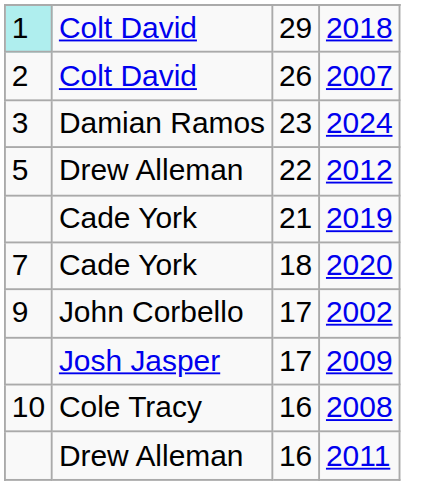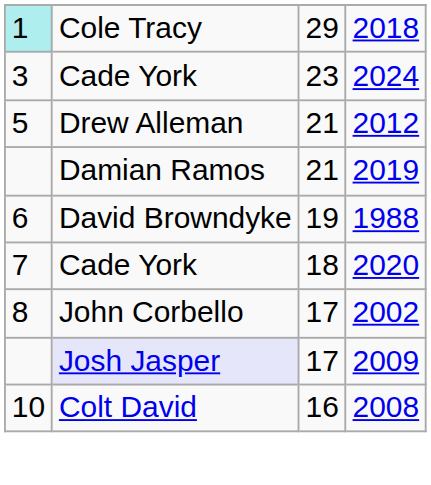2018 | column 2: Colt David -> Cole Tracy
- row: 2 | Colt David | 26 | 2007
2024 | column 2: Damian Ramos -> Cade York
2012 | column 3: 22 -> 21
2019 | column 2: Cade York -> Damian Ramos
+ row: 6 | David Browndyke | 19 | 1988
2002 | column 1: 9 -> 8
2009 | column 2: no background -> lavender background
2008 | column 2: Cole Tracy -> Colt David
- row: Drew Alleman | 16 | 2011
